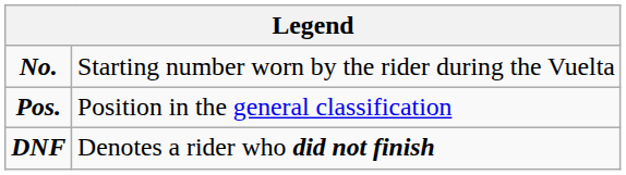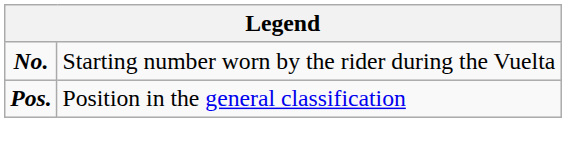- row: DNF | Denotes a rider who did not finish
